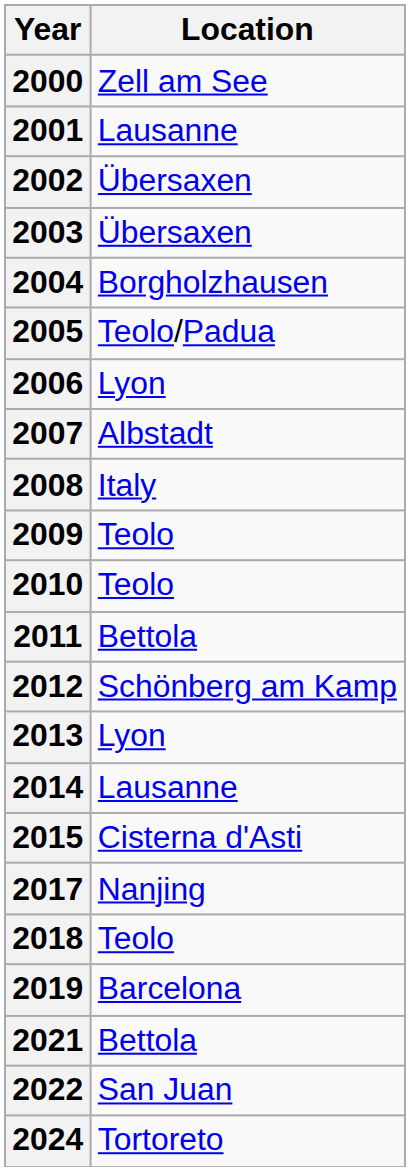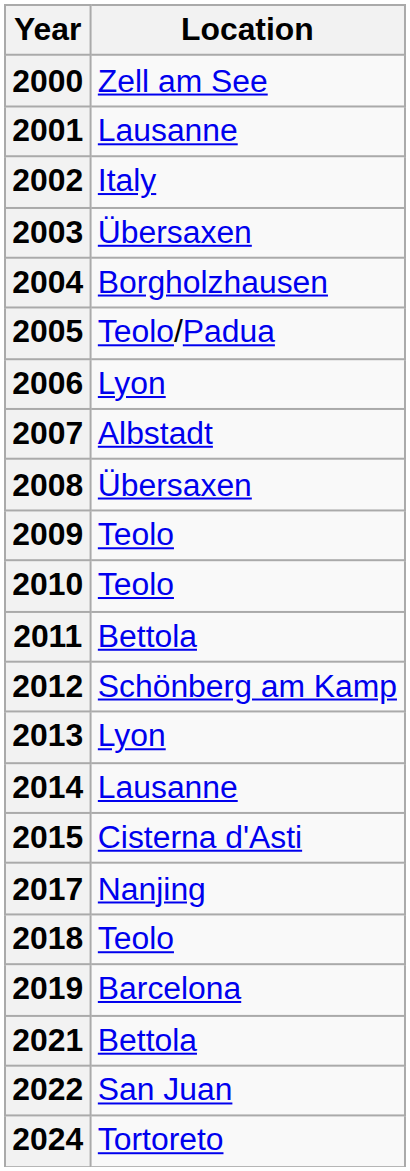2002 | Location: Übersaxen -> Italy
2008 | Location: Italy -> Übersaxen
